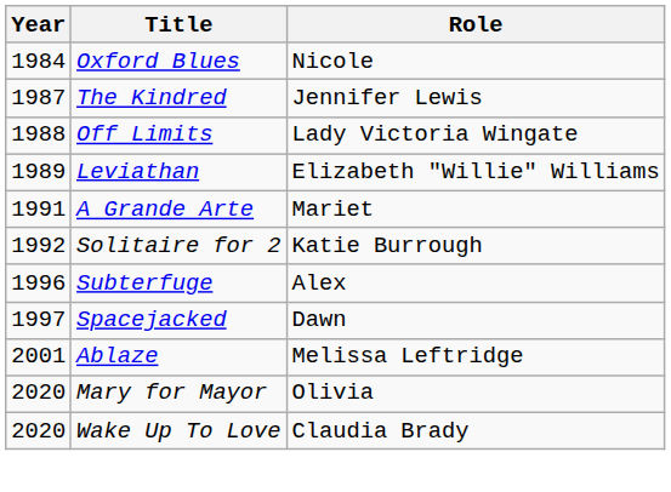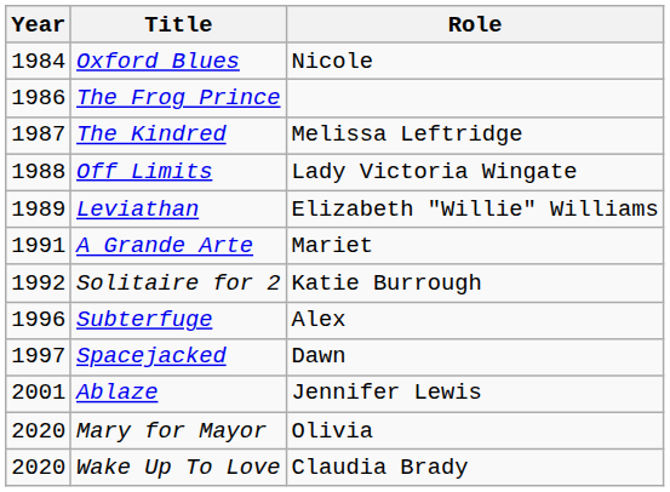+ row: 1986 | The Frog Prince
The Kindred | Role: Jennifer Lewis -> Melissa Leftridge
Ablaze | Role: Melissa Leftridge -> Jennifer Lewis
